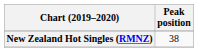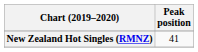New Zealand Hot Singles (RMNZ) | Peak position: 38 -> 41
